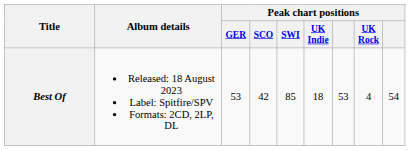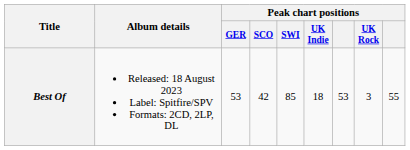Best Of | Peak chart positions / UK Rock: 4 -> 3
Best Of | column 9: 54 -> 55
